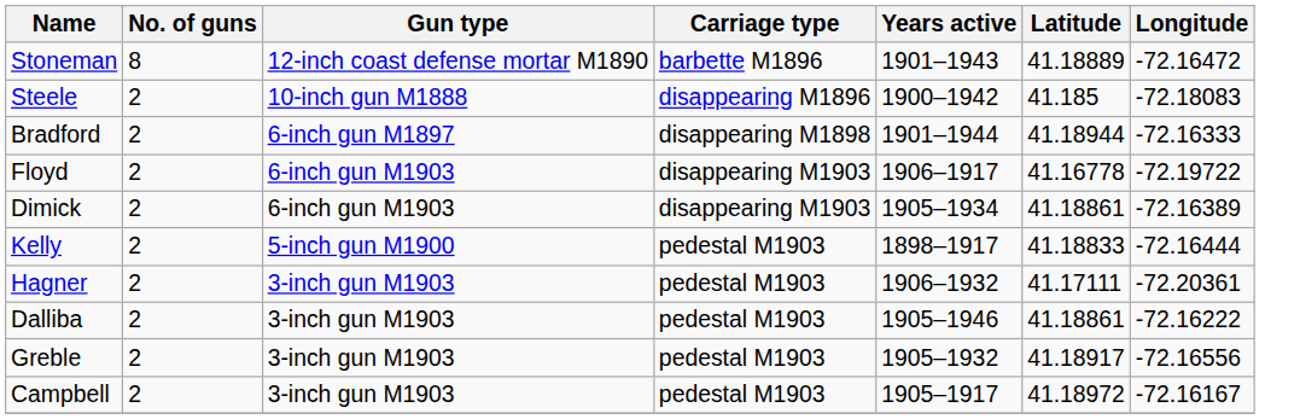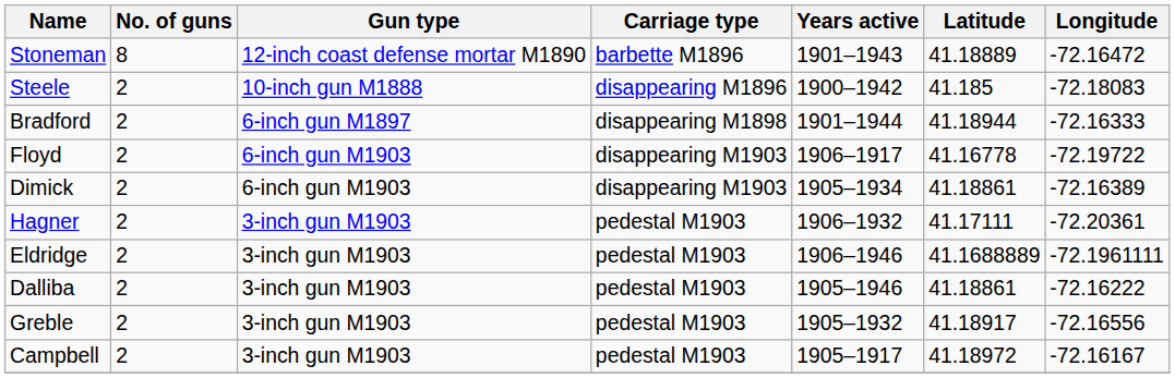- row: Kelly | 2 | 5-inch gun M1900 | pedestal M1903 | 1898–1917 | 41.18833 | -72.16444
+ row: Eldridge | 2 | 3-inch gun M1903 | pedestal M1903 | 1906–1946 | 41.1688889 | -72.1961111
